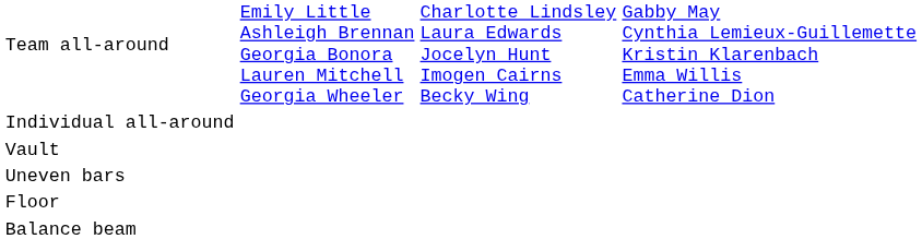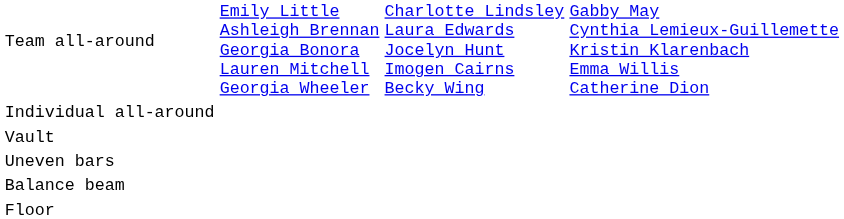rows swapped: Balance beam <-> Floor
